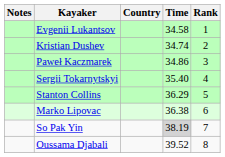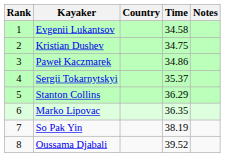columns swapped: Rank <-> Notes
Kristian Dushev | Time: 34.74 -> 34.75
Sergii Tokarnytskyi | Time: 35.40 -> 35.37
Marko Lipovac | Time: 36.38 -> 36.35
So Pak Yin | Time: lightgrey background -> no background
